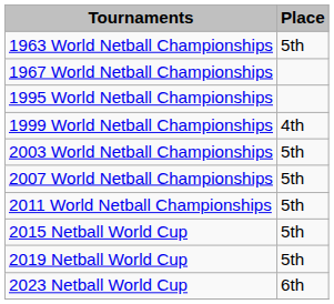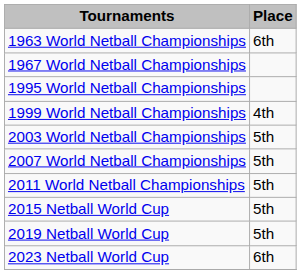1963 World Netball Championships | Place: 5th -> 6th
